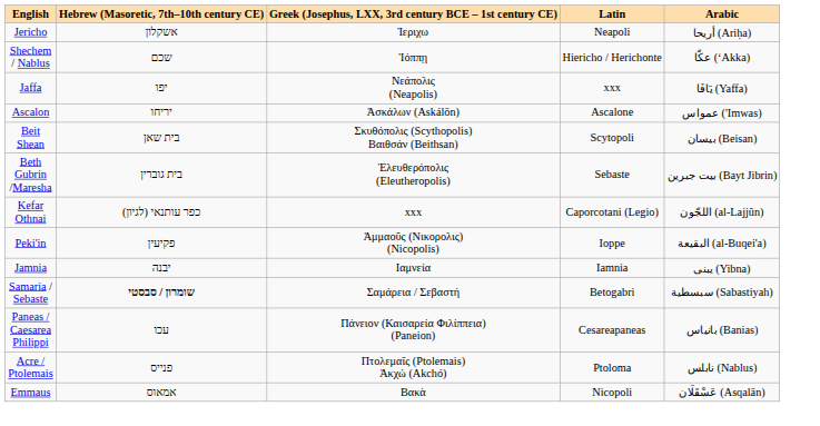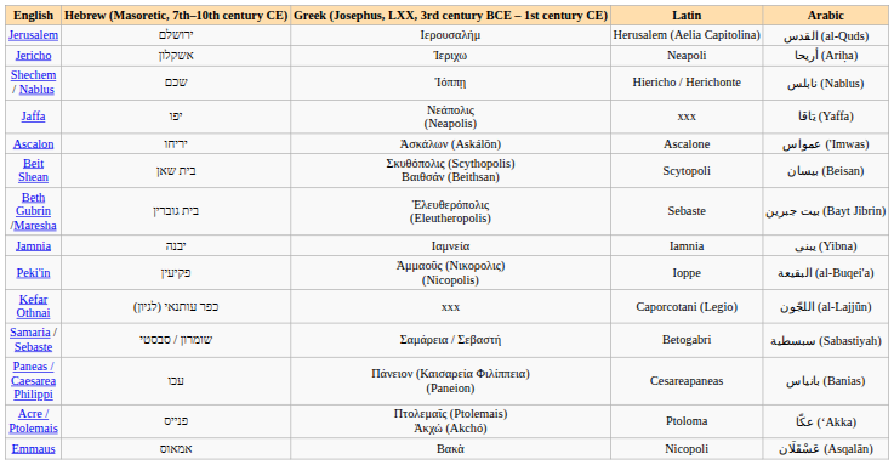+ row: Jerusalem | ירושלם | Ιερουσαλήμ | Herusalem (Aelia Capitolina) | القدس (al-Quds)
Shechem / Nablus | Arabic: عكّا (ʻAkka) -> نابلس (Nablus)
rows swapped: Kefar Othnai <-> Jamnia
Samaria / Sebaste | Hebrew (Masoretic, 7th–10th century CE): bold -> normal
Acre / Ptolemais | Arabic: نابلس (Nablus) -> عكّا (ʻAkka)
